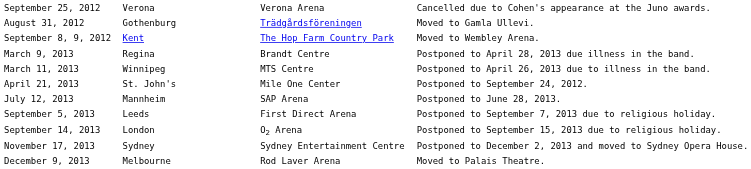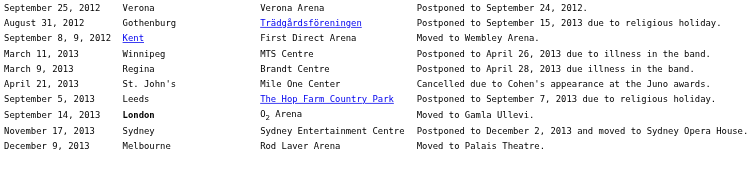September 25, 2012 | column 4: Cancelled due to Cohen's appearance at the Juno awards. -> Postponed to September 24, 2012.
August 31, 2012 | column 4: Moved to Gamla Ullevi. -> Postponed to September 15, 2013 due to religious holiday.
September 8, 9, 2012 | column 3: The Hop Farm Country Park -> First Direct Arena
rows swapped: March 9, 2013 <-> March 11, 2013
April 21, 2013 | column 4: Postponed to September 24, 2012. -> Cancelled due to Cohen's appearance at the Juno awards.
- row: July 12, 2013 | Mannheim | SAP Arena | Postponed to June 28, 2013.
September 5, 2013 | column 3: First Direct Arena -> The Hop Farm Country Park
September 14, 2013 | column 2: normal -> bold
September 14, 2013 | column 4: Postponed to September 15, 2013 due to religious holiday. -> Moved to Gamla Ullevi.
